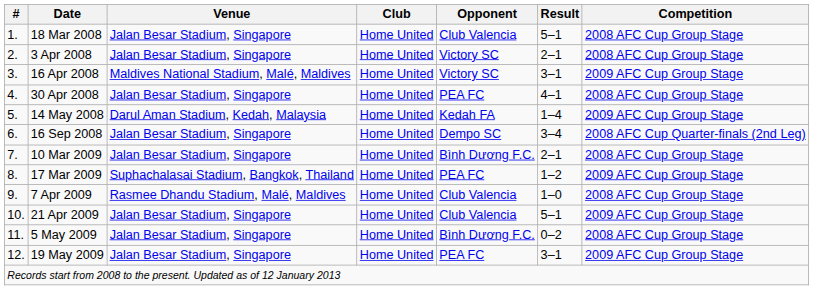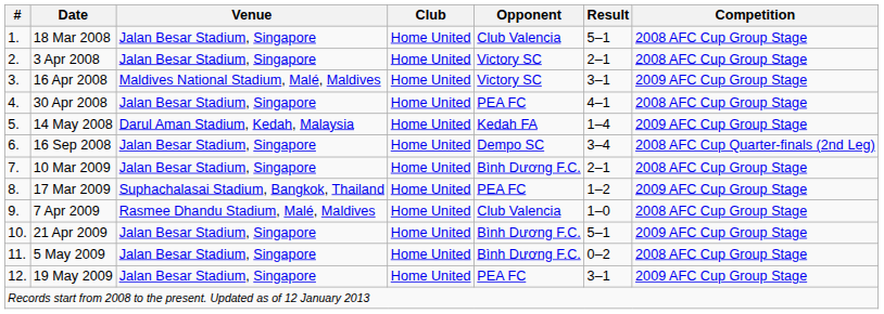21 Apr 2009 | Opponent: Club Valencia -> Bình Dương F.C.
